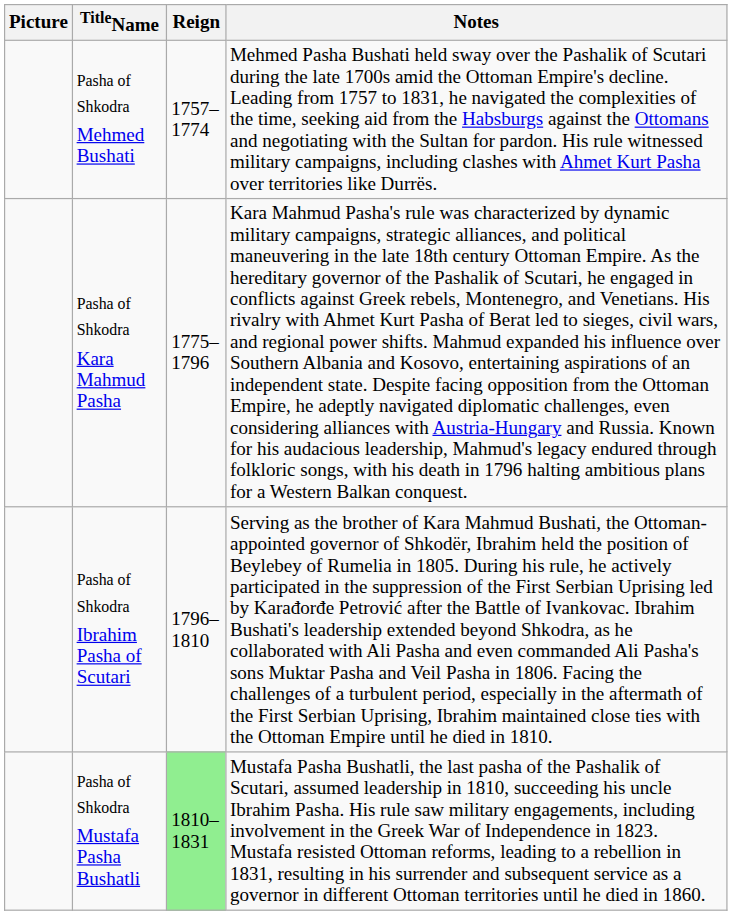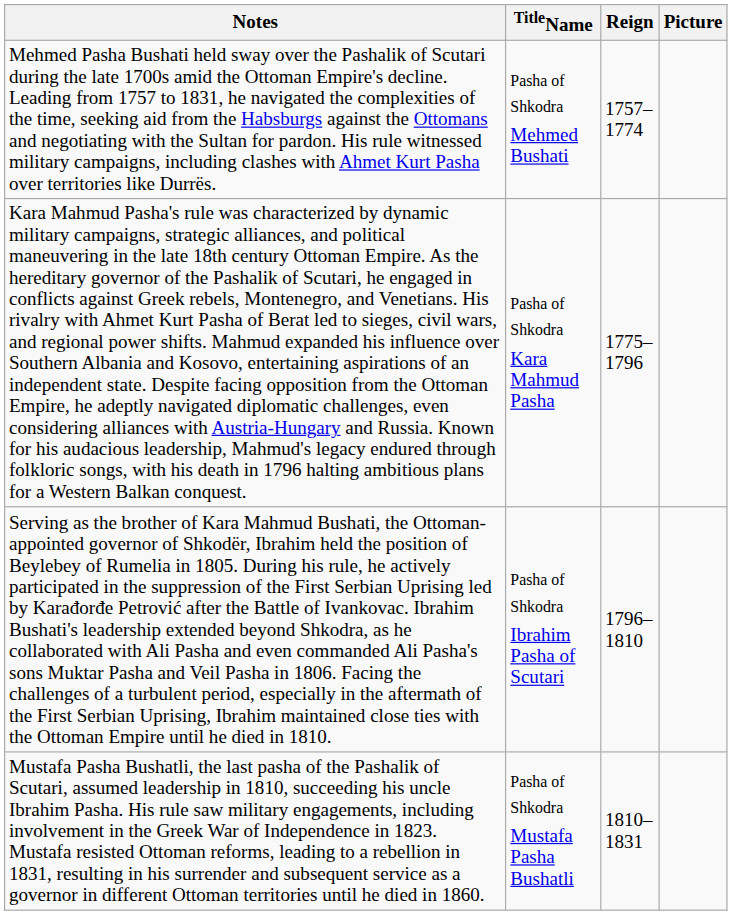columns swapped: Picture <-> Notes
Pasha of Shkodra Mustafa Pasha Bushatli | Reign: lightgreen background -> no background
